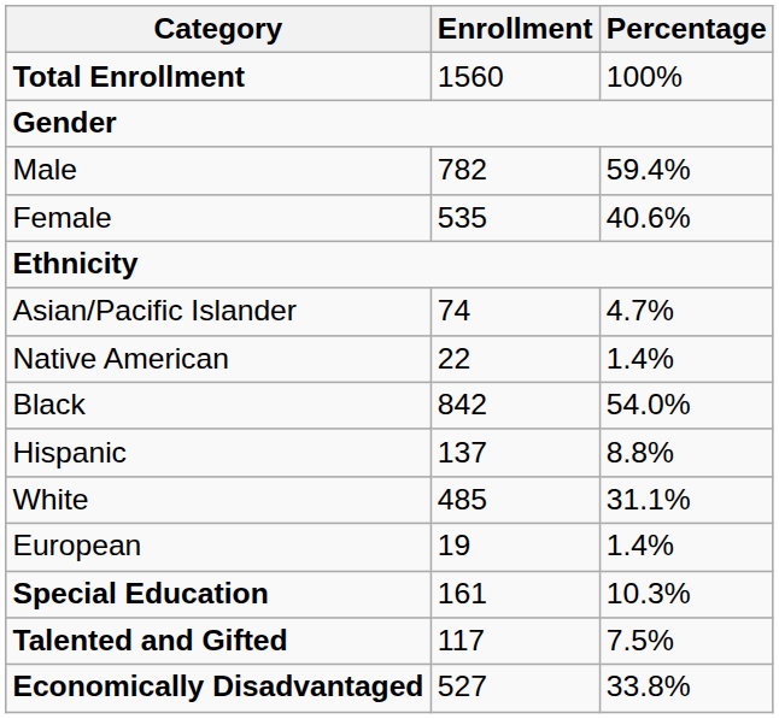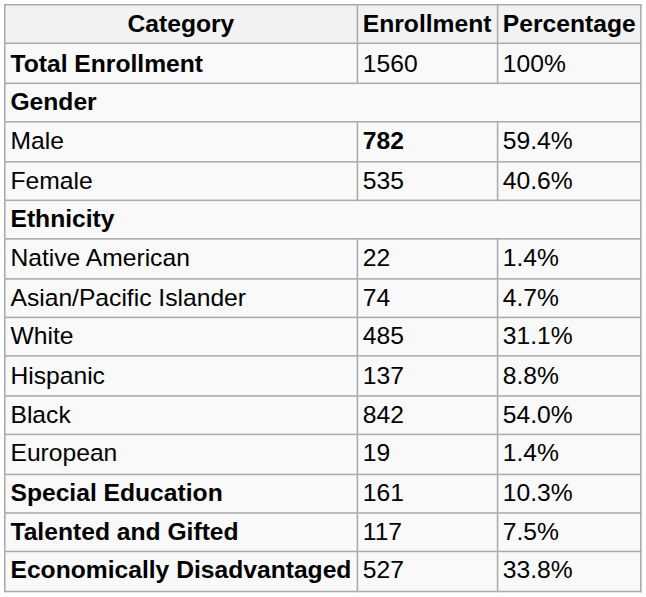Male | Enrollment: normal -> bold
rows swapped: Native American <-> Asian/Pacific Islander
rows swapped: Black <-> White
